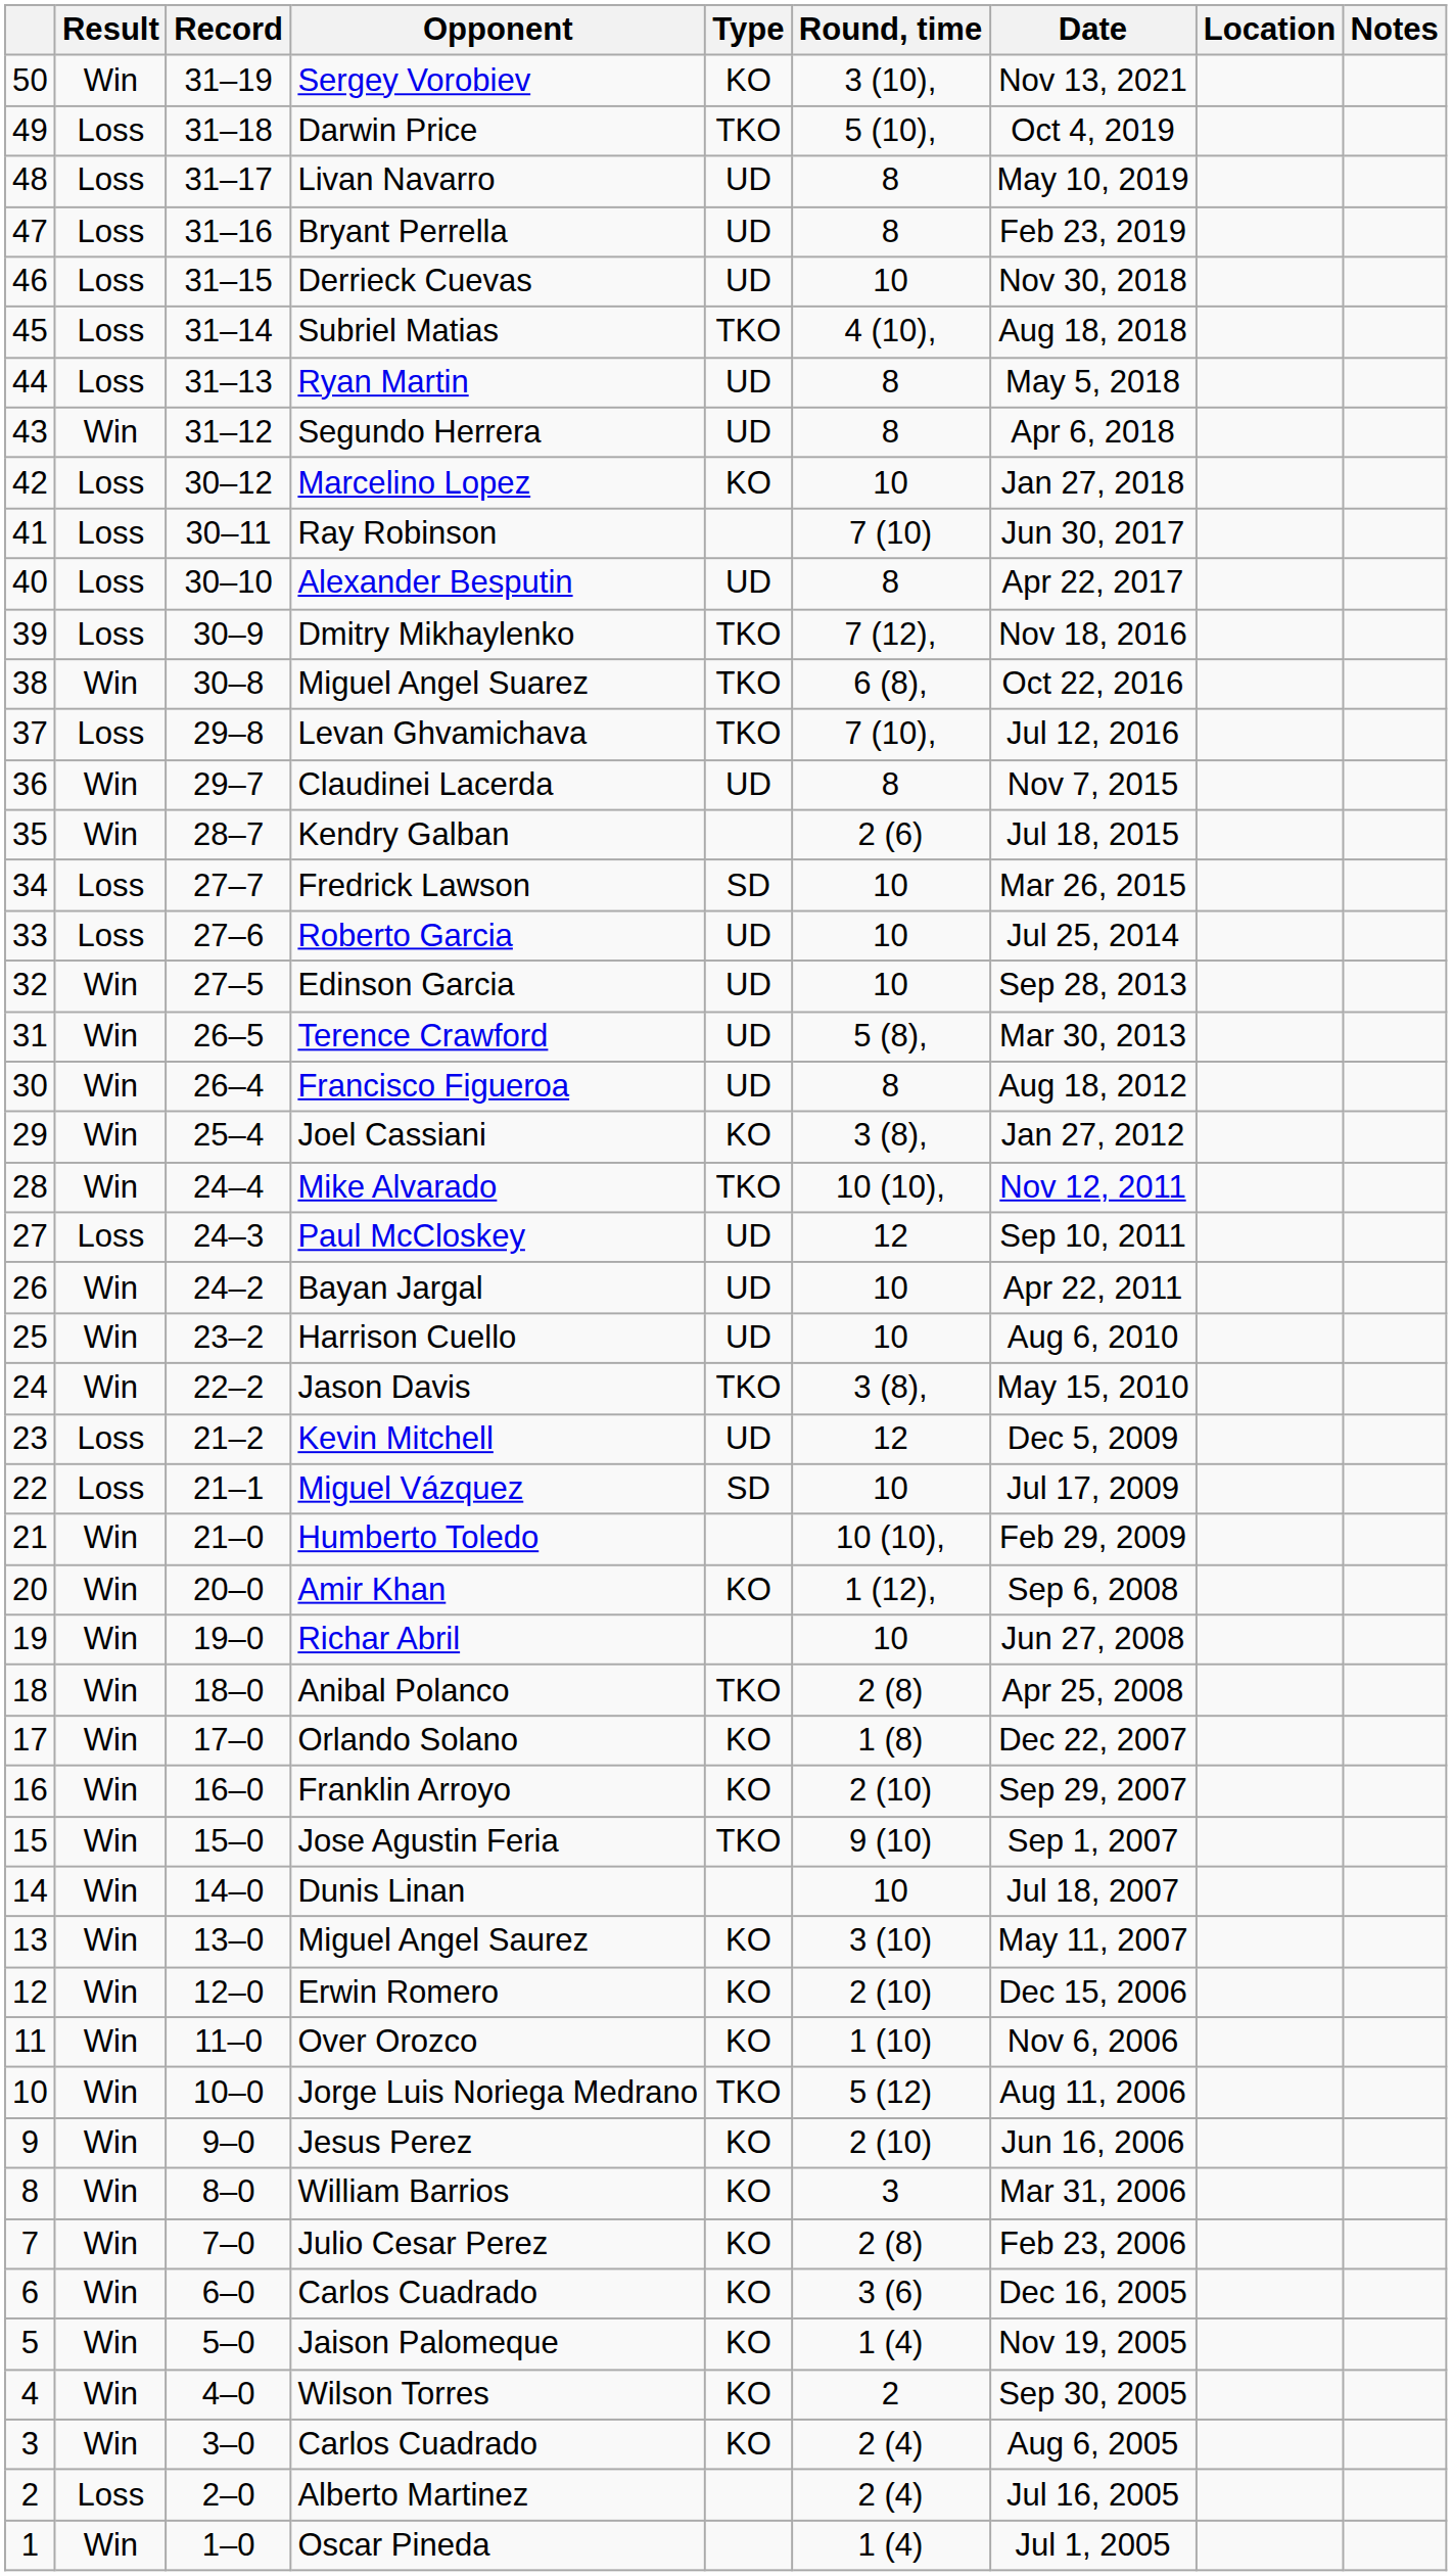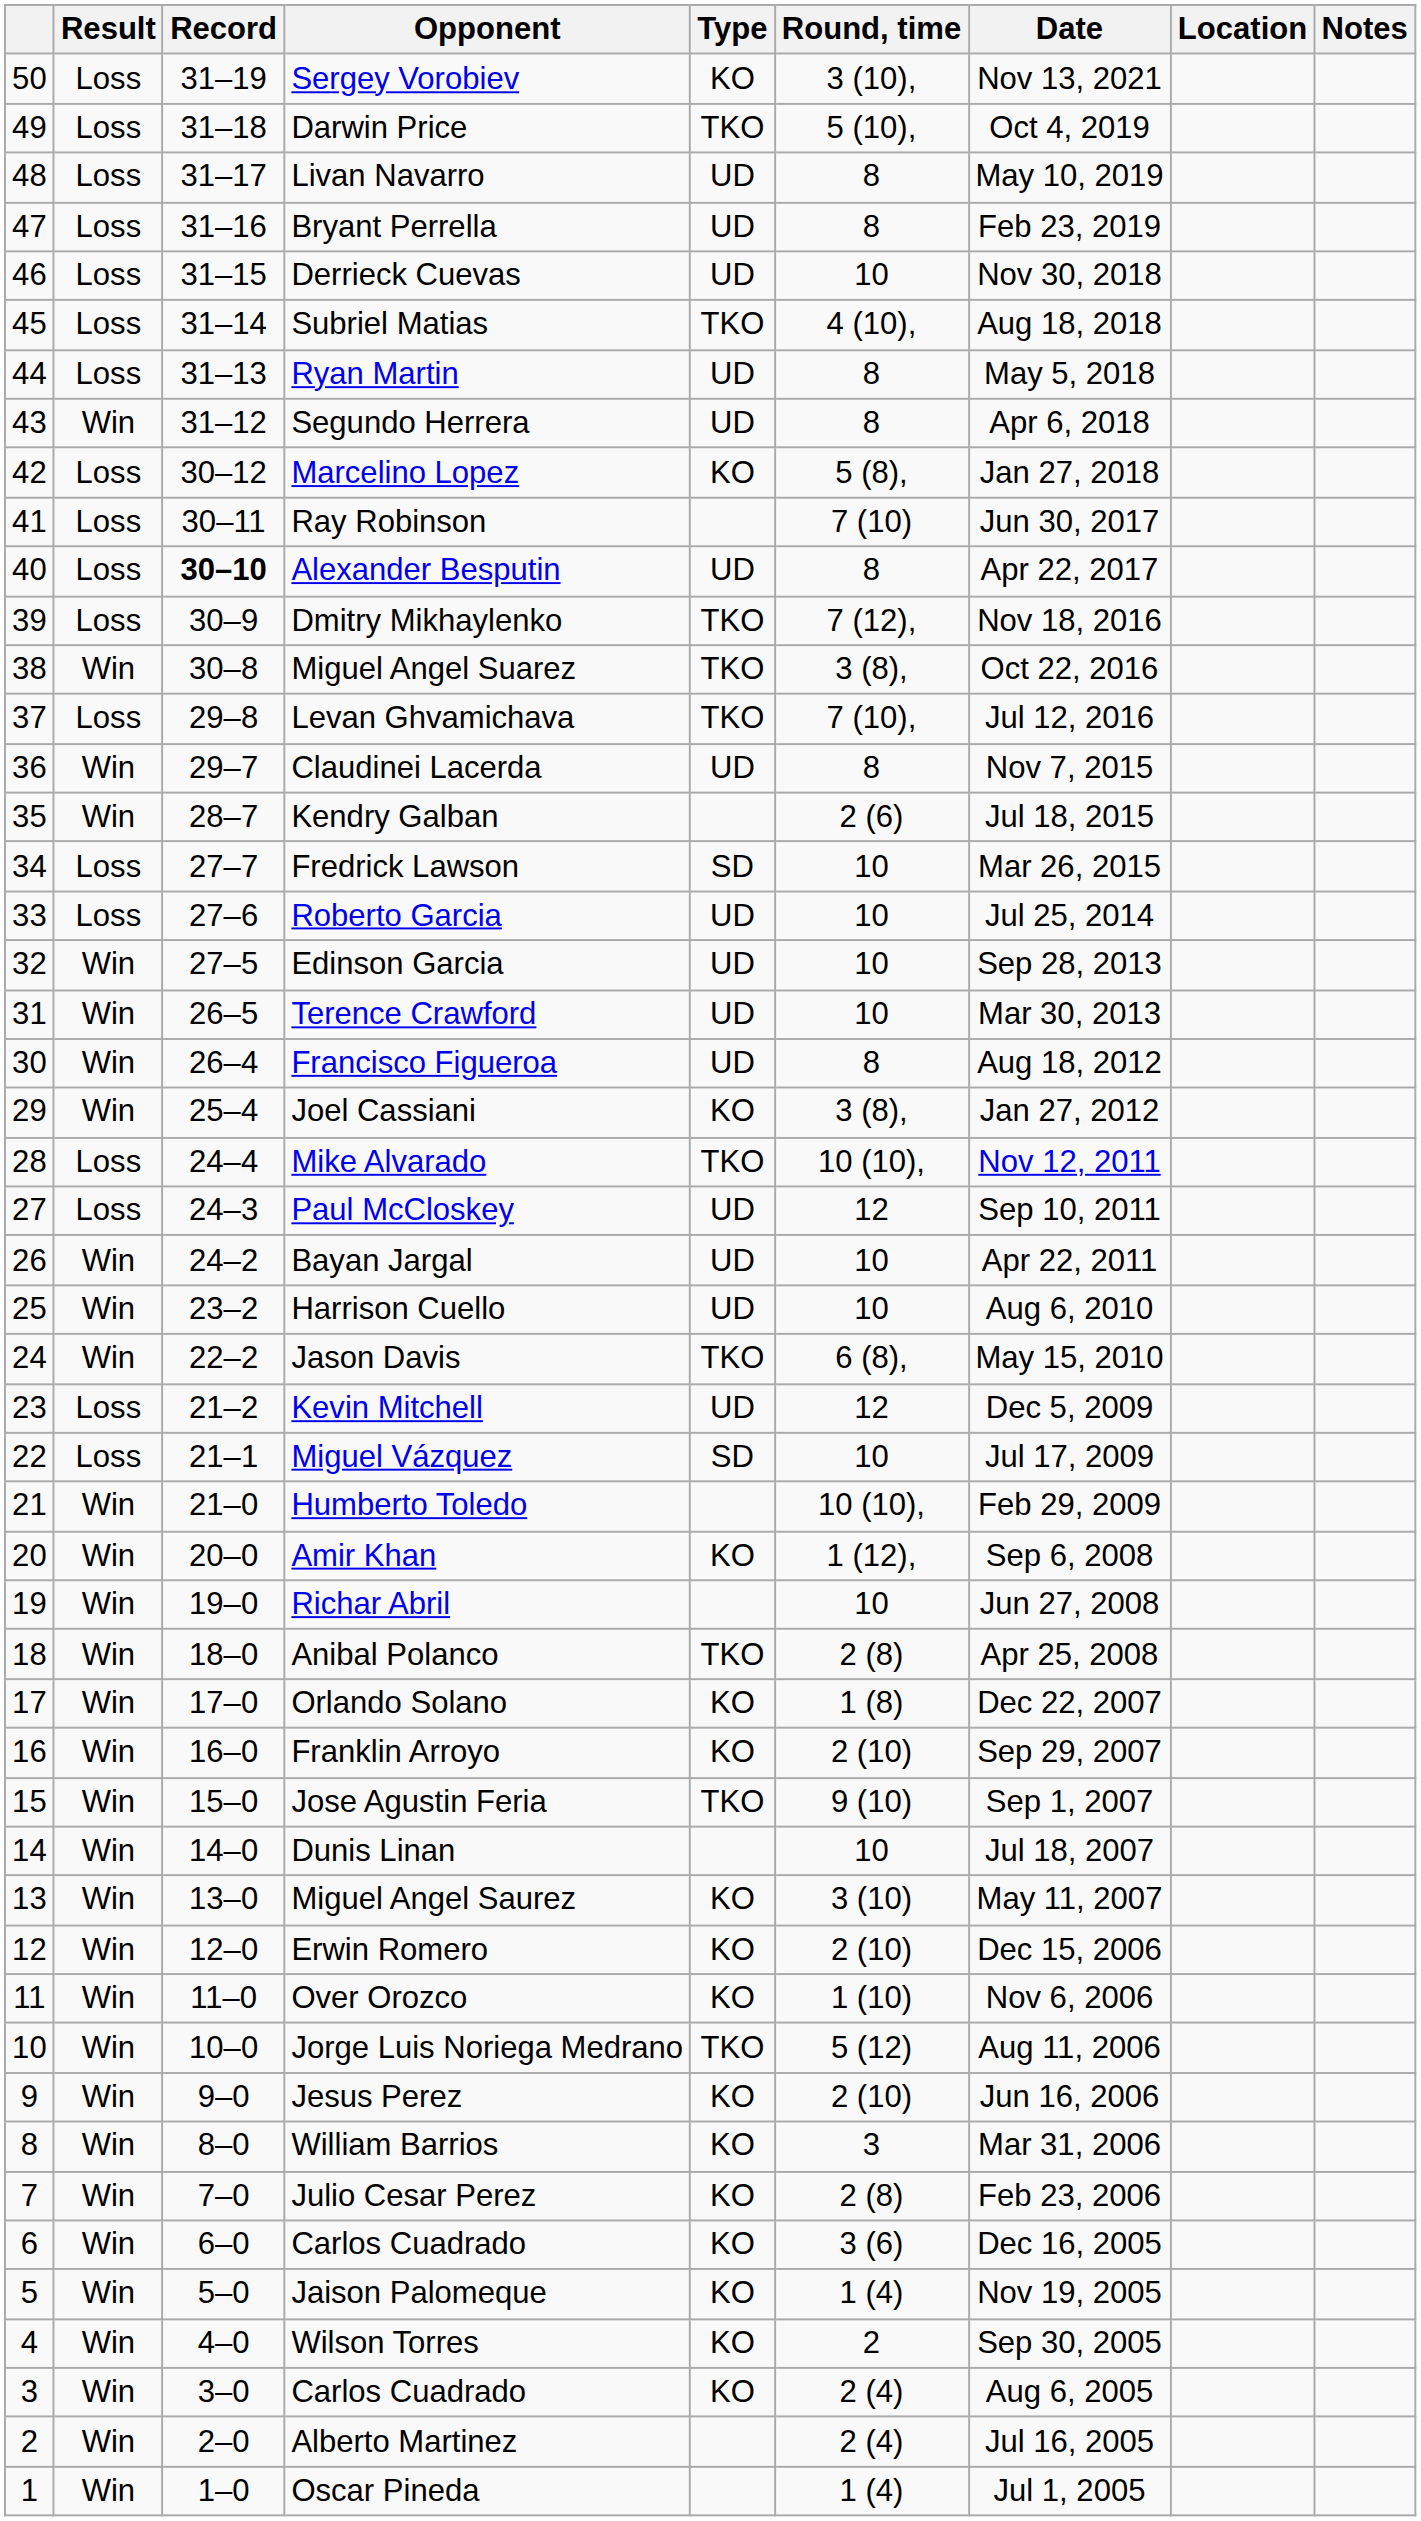Sergey Vorobiev | Result: Win -> Loss
Marcelino Lopez | Round, time: 10 -> 5 (8),
Alexander Besputin | Record: normal -> bold
Miguel Angel Suarez | Round, time: 6 (8), -> 3 (8),
Terence Crawford | Round, time: 5 (8), -> 10
Mike Alvarado | Result: Win -> Loss
Jason Davis | Round, time: 3 (8), -> 6 (8),
Alberto Martinez | Result: Loss -> Win
